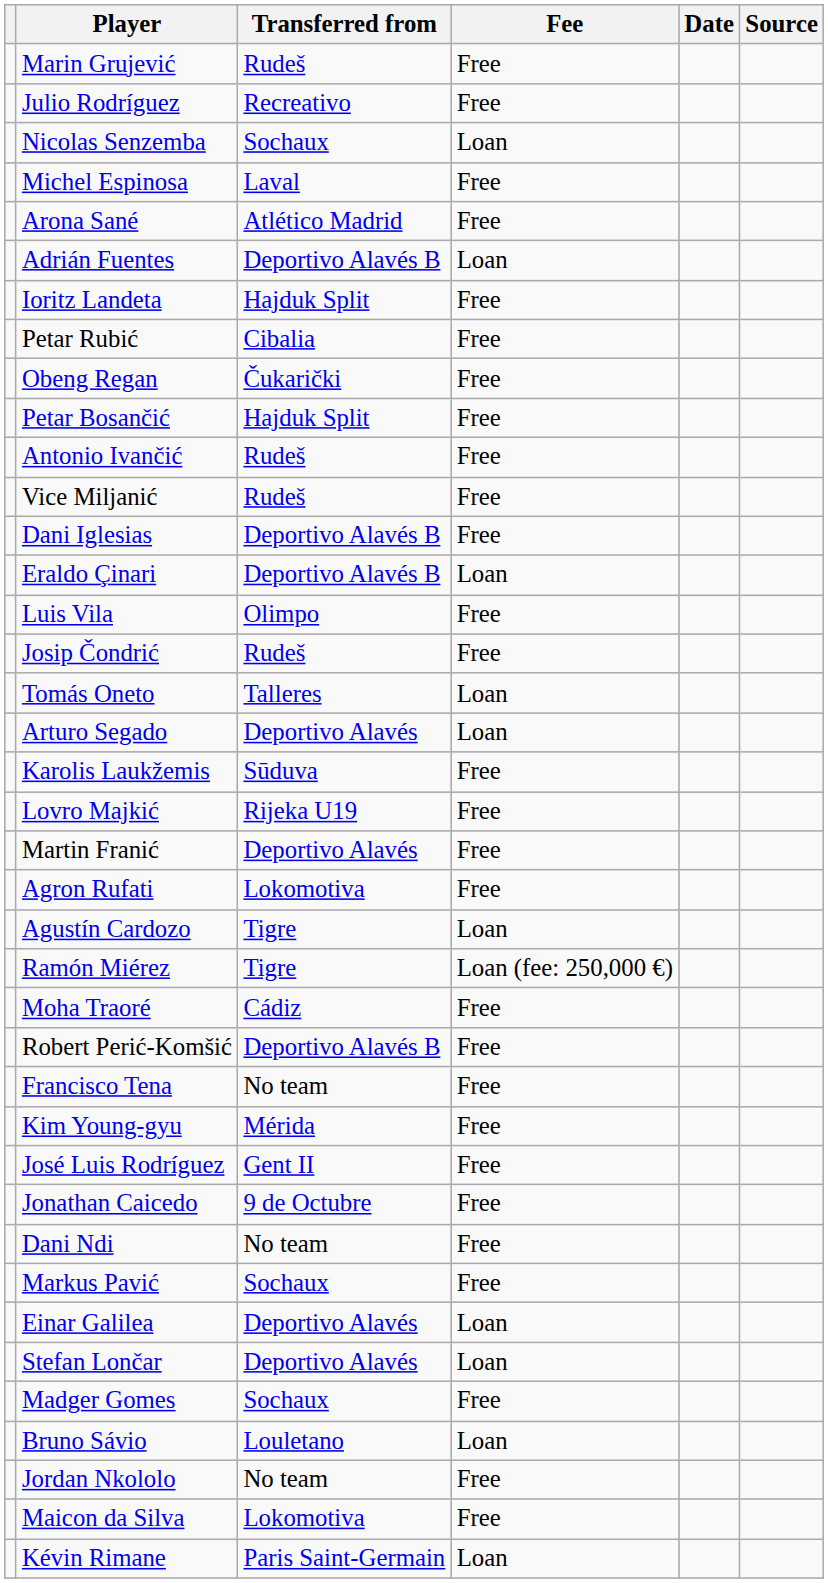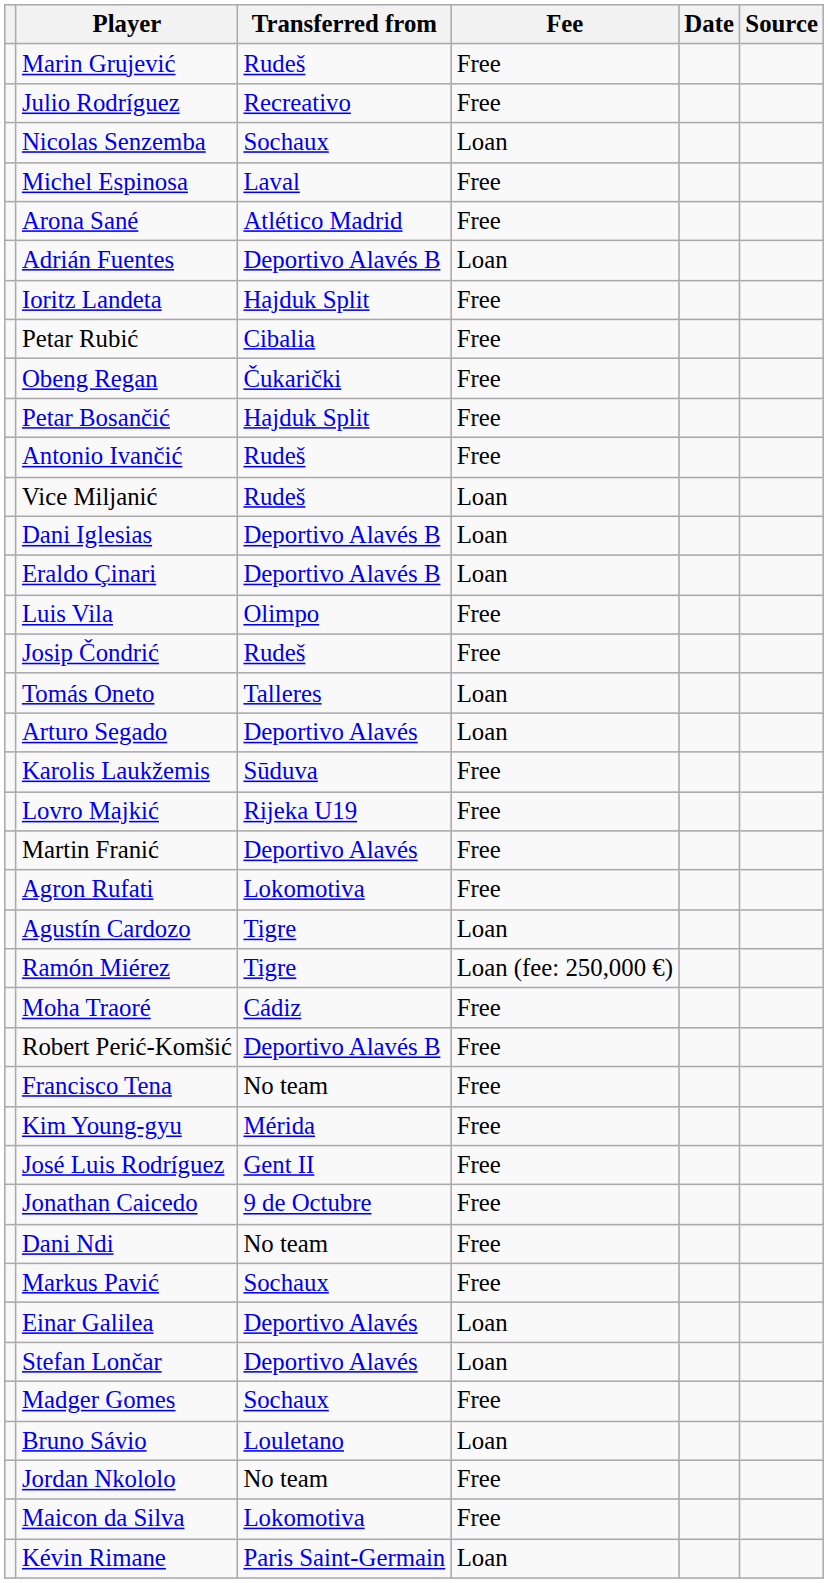Vice Miljanić | Fee: Free -> Loan
Dani Iglesias | Fee: Free -> Loan
